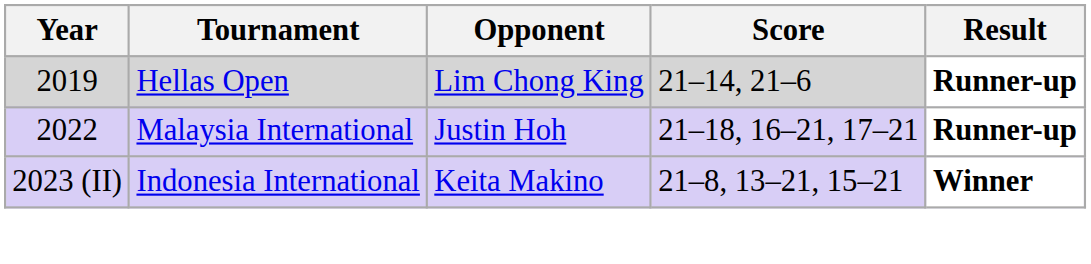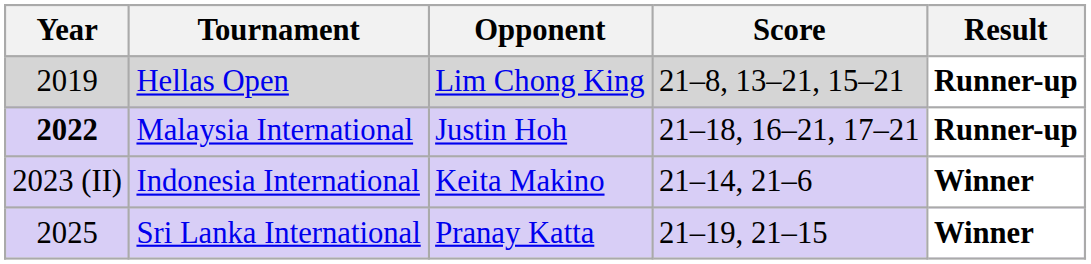Hellas Open | Score: 21–14, 21–6 -> 21–8, 13–21, 15–21
Malaysia International | Year: normal -> bold
Indonesia International | Score: 21–8, 13–21, 15–21 -> 21–14, 21–6
+ row: 2025 | Sri Lanka International | Pranay Katta | 21–19, 21–15 | Winner
